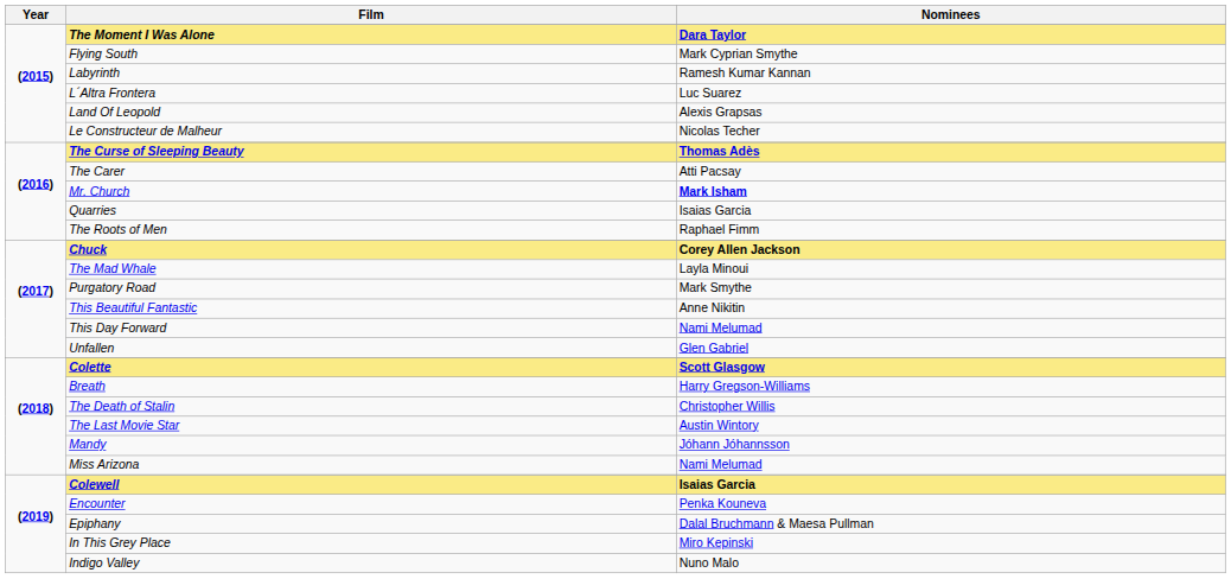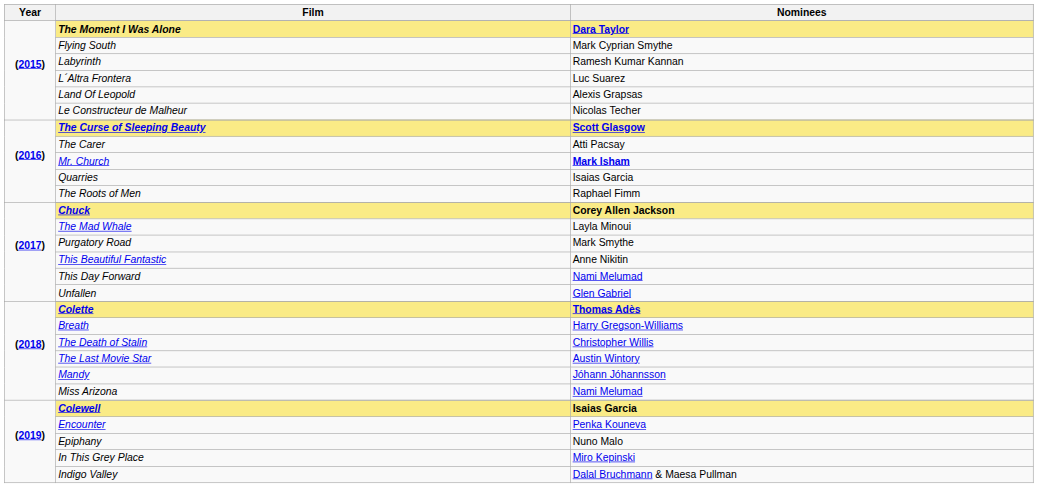The Curse of Sleeping Beauty | Nominees: Thomas Adès -> Scott Glasgow
Colette | Nominees: Scott Glasgow -> Thomas Adès
Epiphany | Nominees: Dalal Bruchmann & Maesa Pullman -> Nuno Malo
Indigo Valley | Nominees: Nuno Malo -> Dalal Bruchmann & Maesa Pullman
